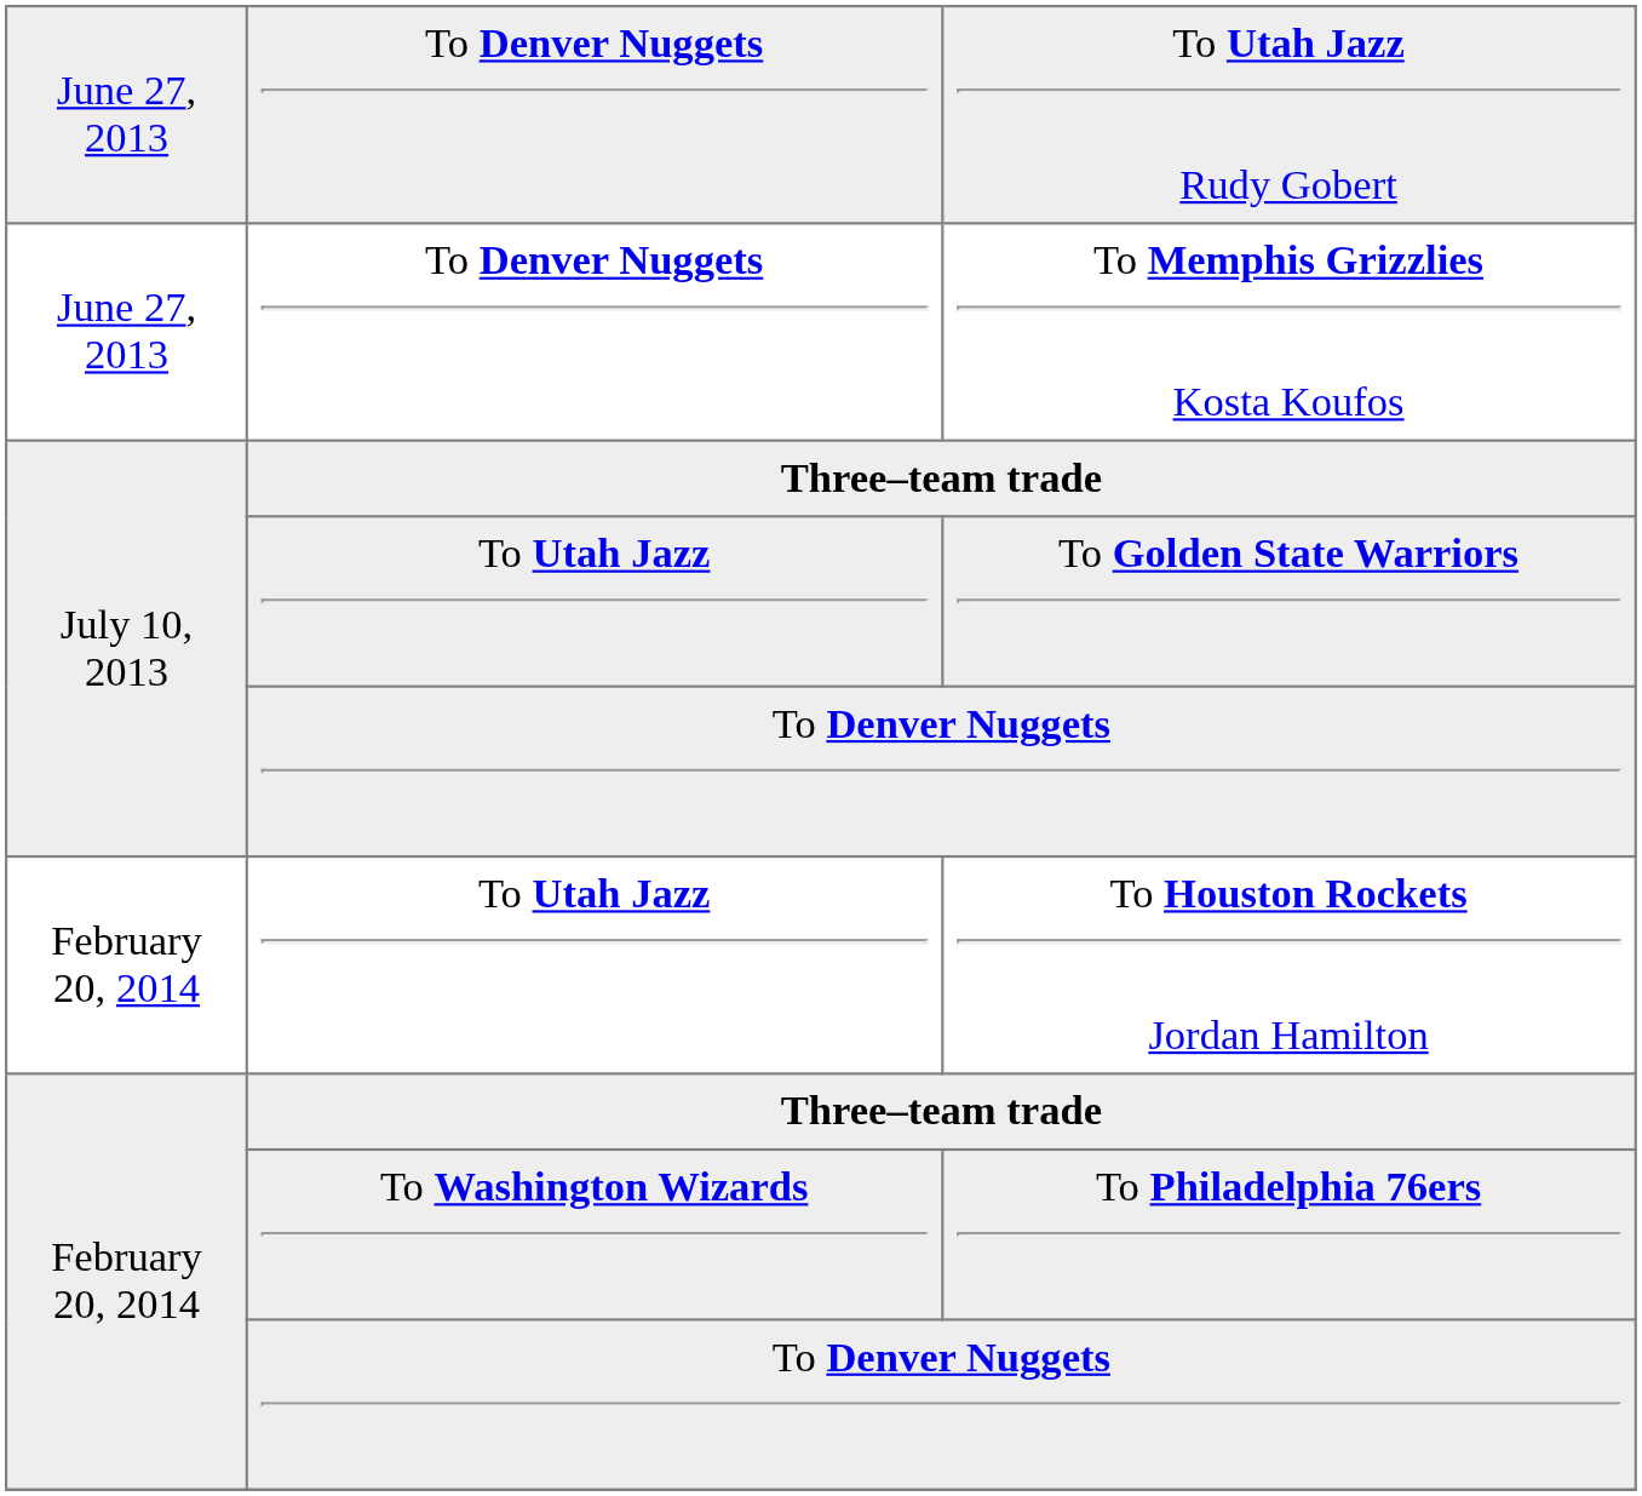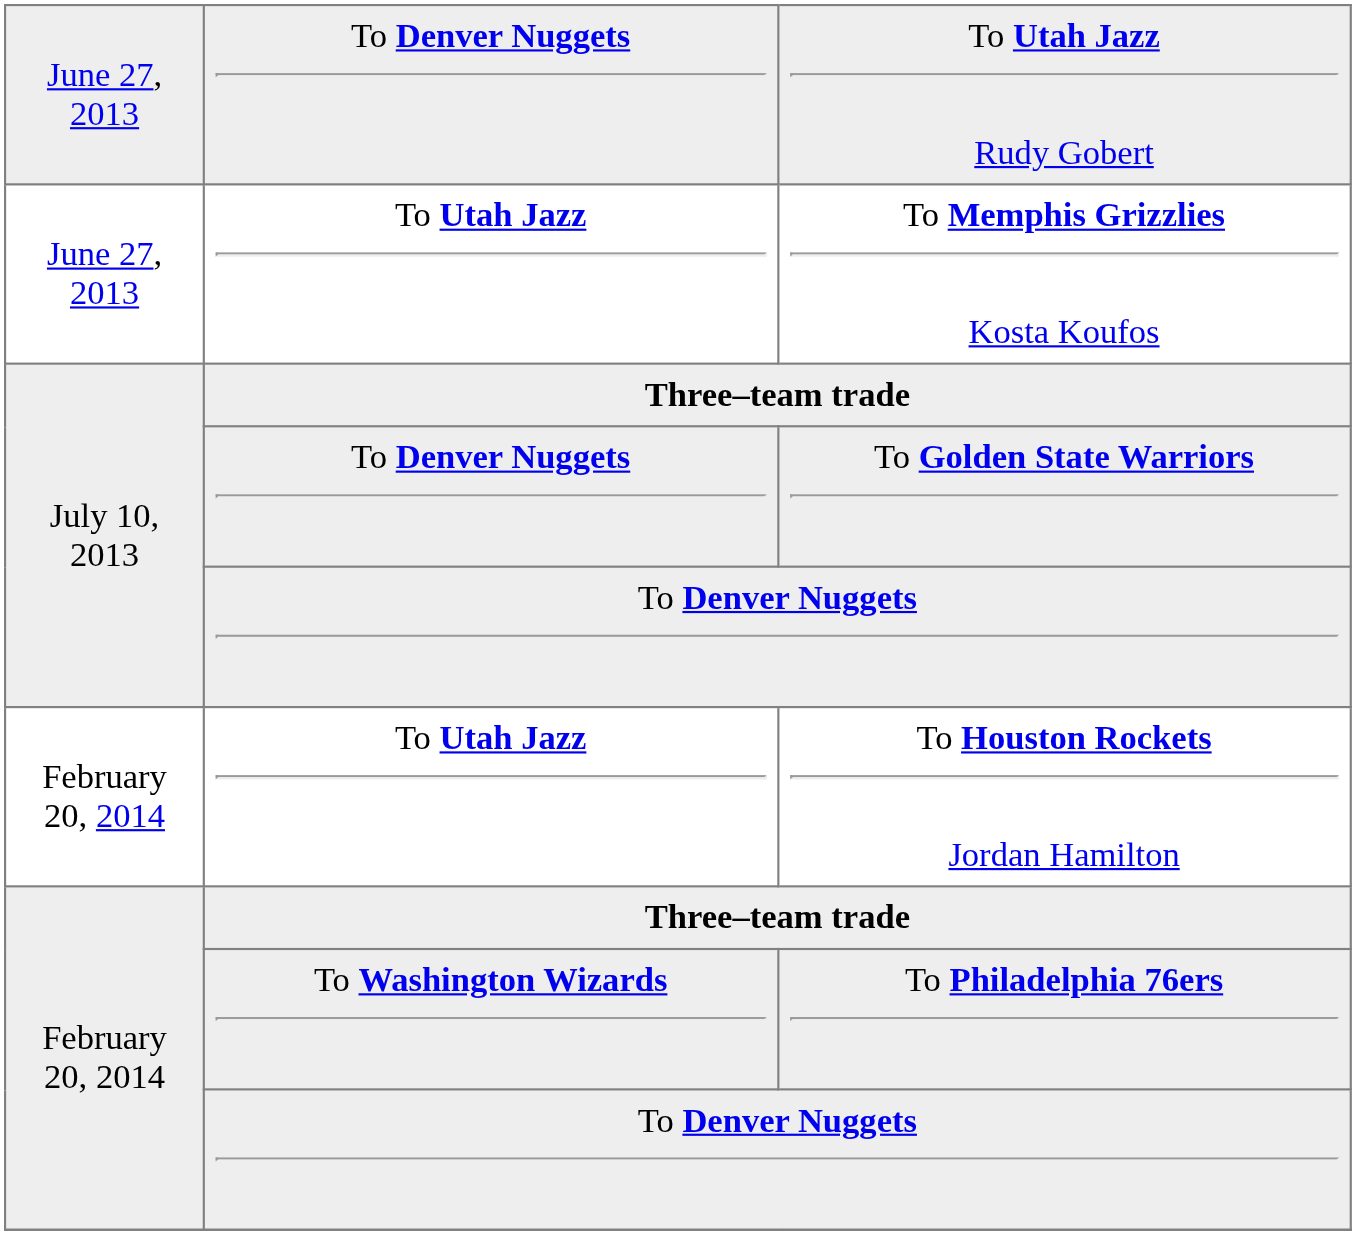To Memphis Grizzlies Kosta Koufos | column 2: To Denver Nuggets -> To Utah Jazz
To Golden State Warriors | column 2: To Utah Jazz -> To Denver Nuggets
